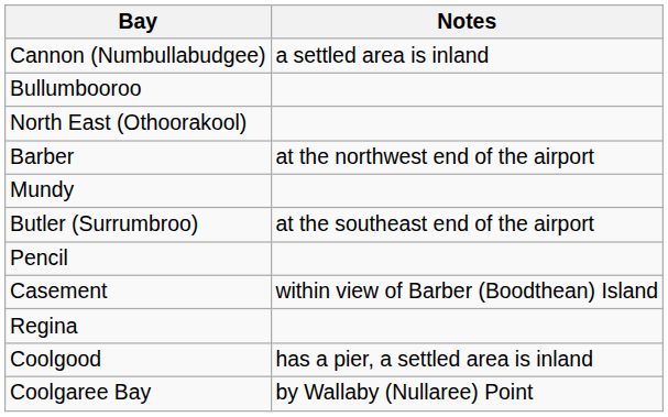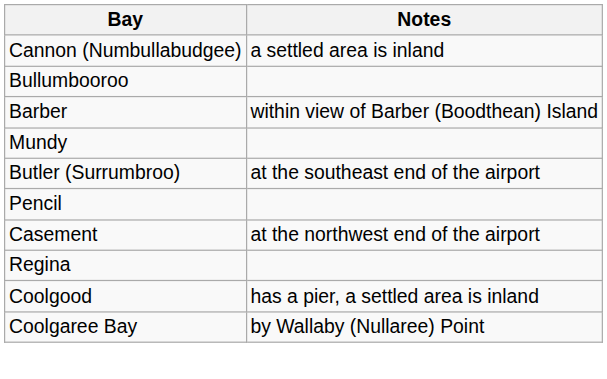- row: North East (Othoorakool)
Barber | Notes: at the northwest end of the airport -> within view of Barber (Boodthean) Island
Casement | Notes: within view of Barber (Boodthean) Island -> at the northwest end of the airport
